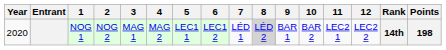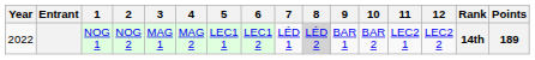NOG 1 | Year: 2020 -> 2022
NOG 1 | Points: 198 -> 189
